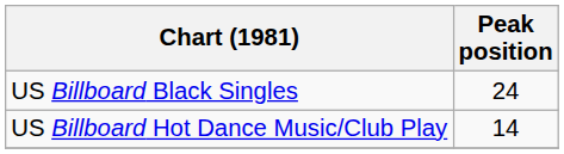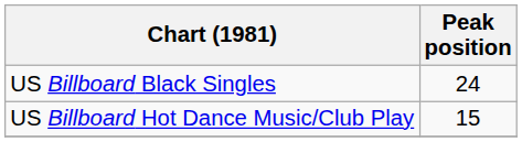US Billboard Hot Dance Music/Club Play | Peak position: 14 -> 15
